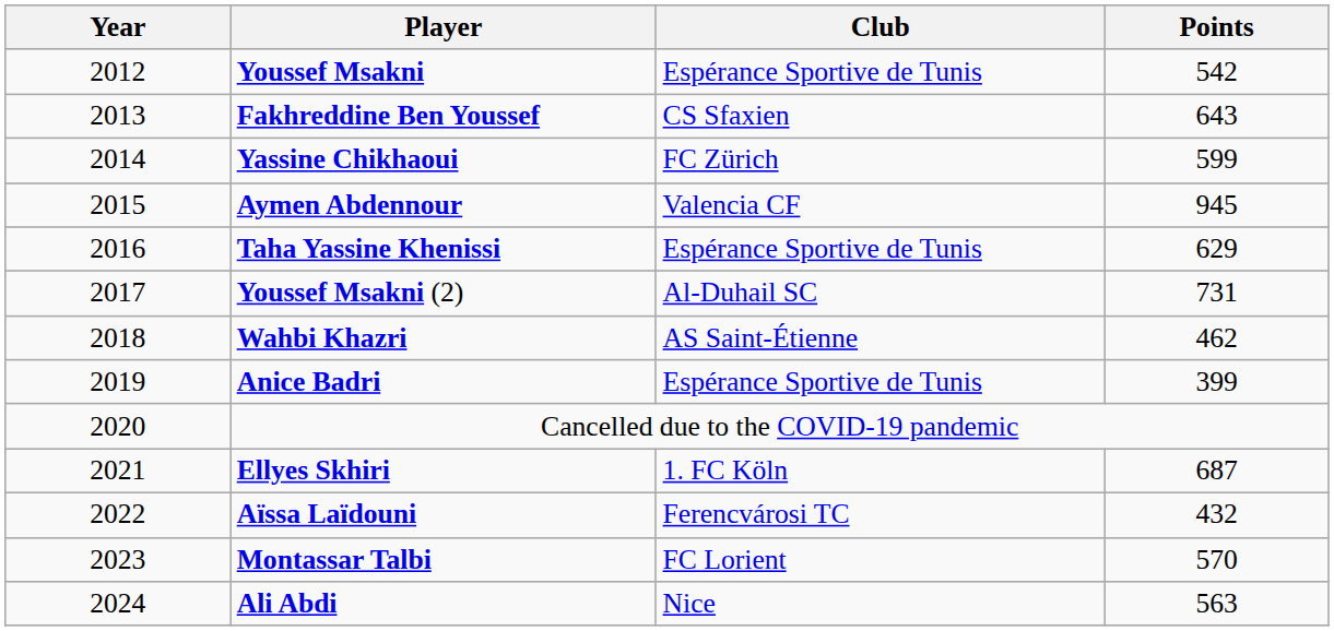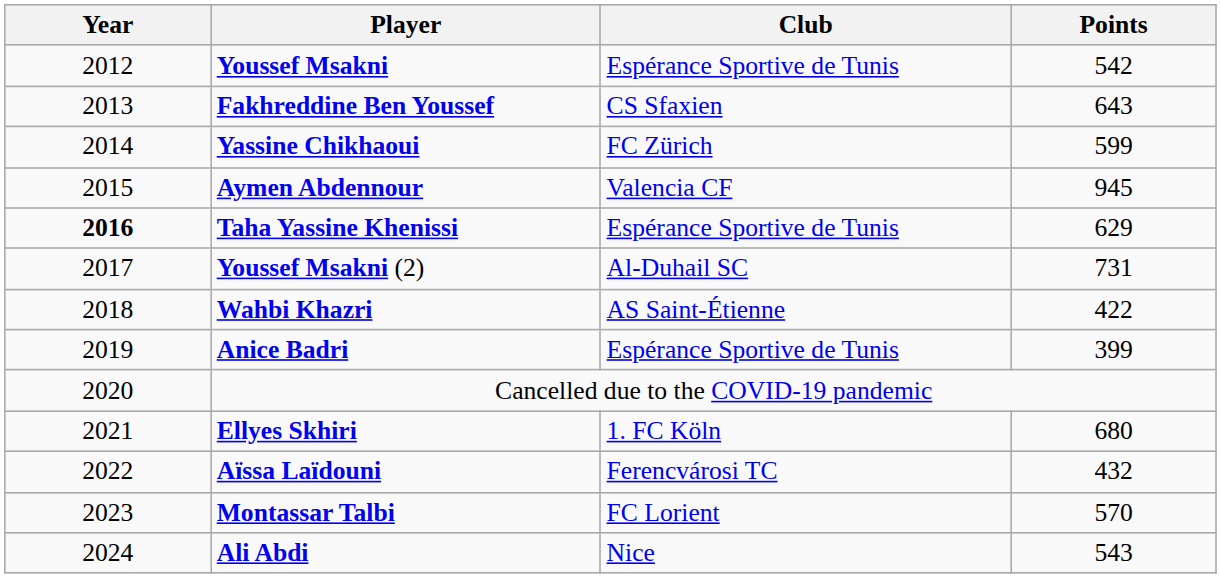Taha Yassine Khenissi | Year: normal -> bold
Wahbi Khazri | Points: 462 -> 422
Ellyes Skhiri | Points: 687 -> 680
Ali Abdi | Points: 563 -> 543
